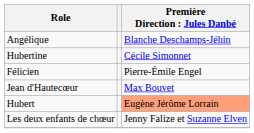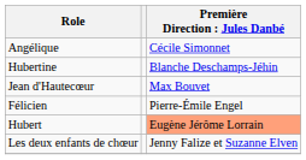Angélique | column 3: Blanche Deschamps-Jéhin -> Cécile Simonnet
Hubertine | column 3: Cécile Simonnet -> Blanche Deschamps-Jéhin
rows swapped: Félicien <-> Jean d'Hautecœur
